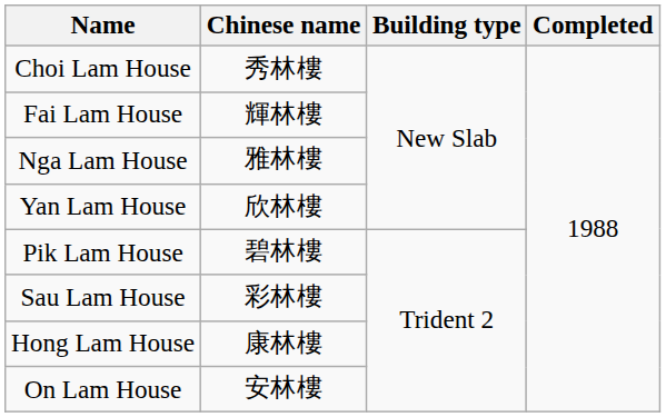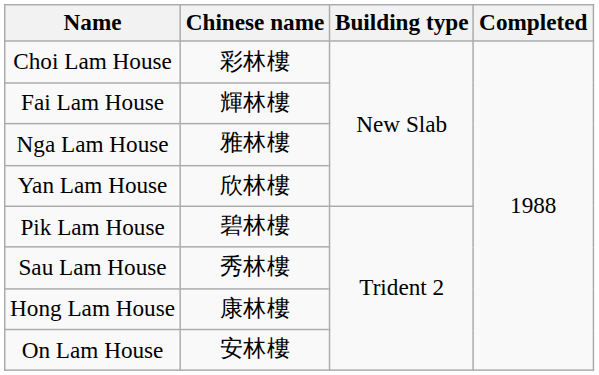Choi Lam House | Chinese name: 秀林樓 -> 彩林樓
Sau Lam House | Chinese name: 彩林樓 -> 秀林樓
